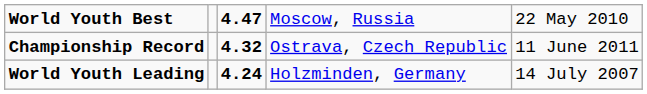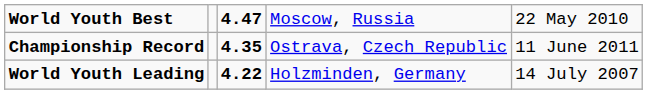Championship Record | column 3: 4.32 -> 4.35
World Youth Leading | column 3: 4.24 -> 4.22
